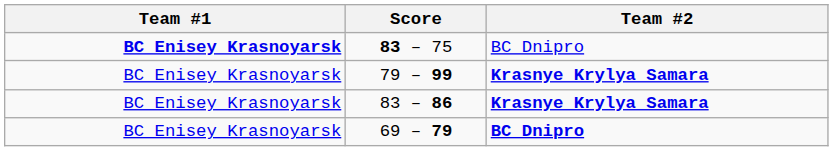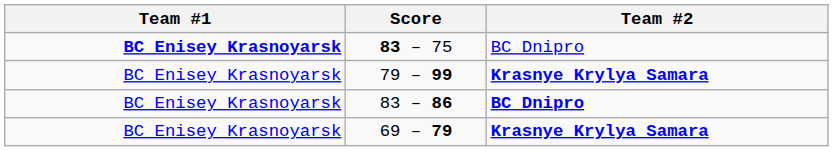83 – 86 | Team #2: Krasnye Krylya Samara -> BC Dnipro
69 – 79 | Team #2: BC Dnipro -> Krasnye Krylya Samara
